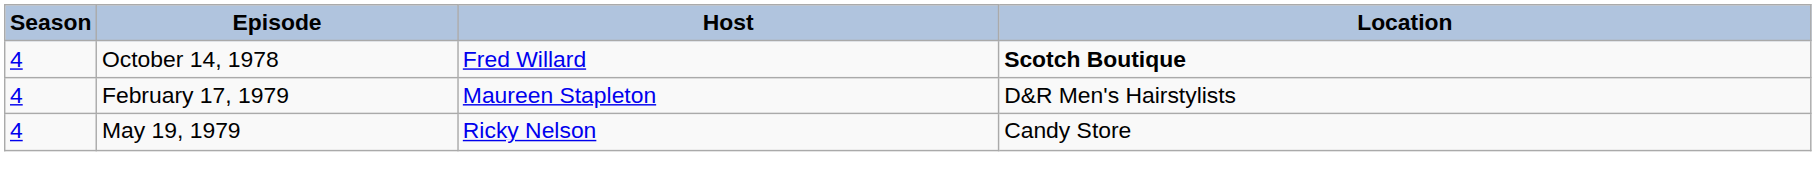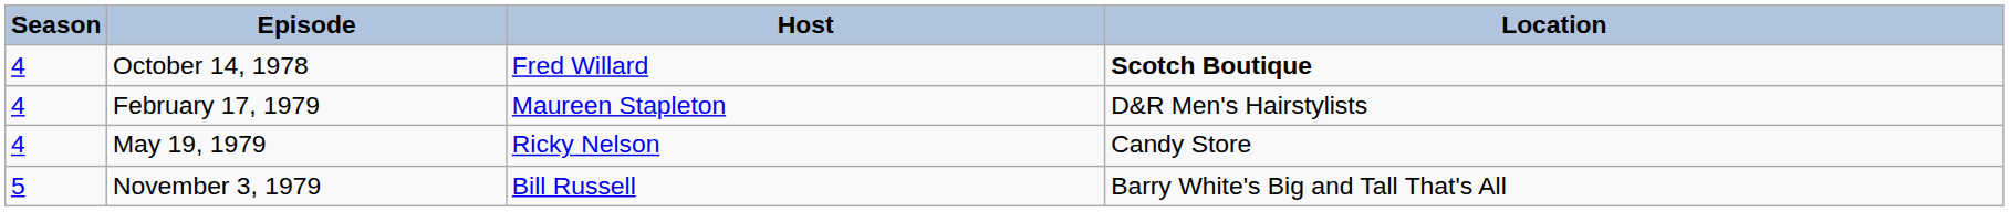+ row: 5 | November 3, 1979 | Bill Russell | Barry White's Big and Tall That's All
